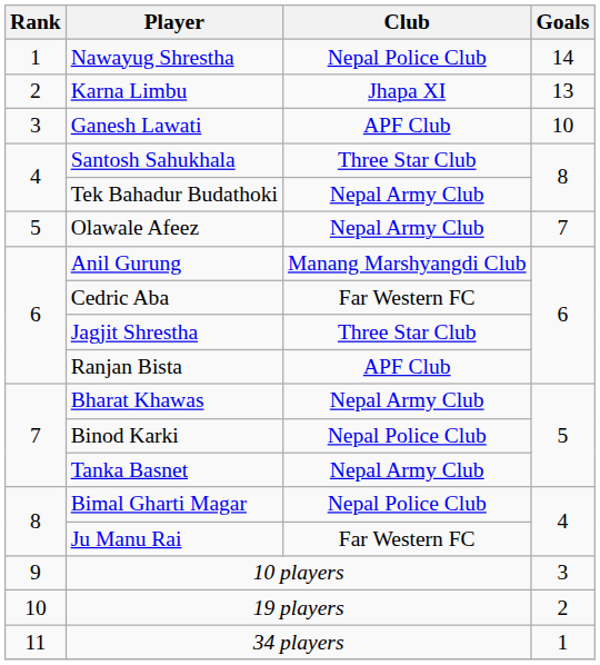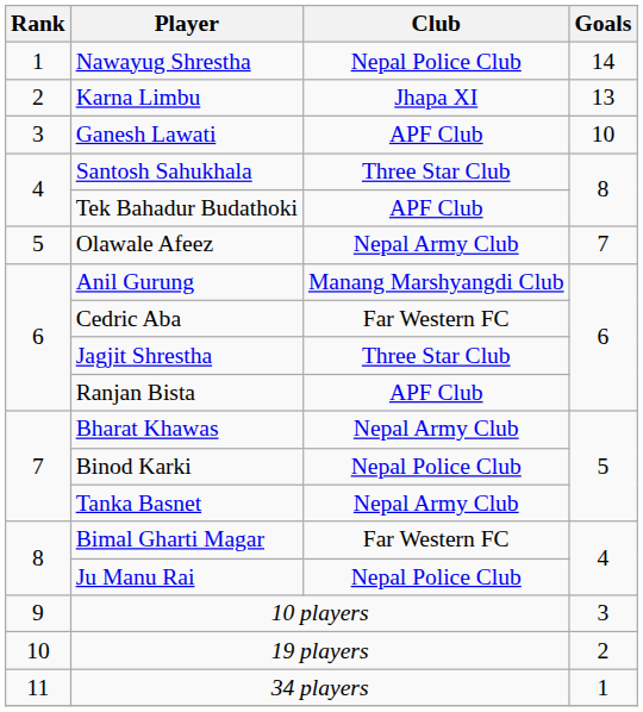Tek Bahadur Budathoki | Club: Nepal Army Club -> APF Club
Bimal Gharti Magar | Club: Nepal Police Club -> Far Western FC
Ju Manu Rai | Club: Far Western FC -> Nepal Police Club
